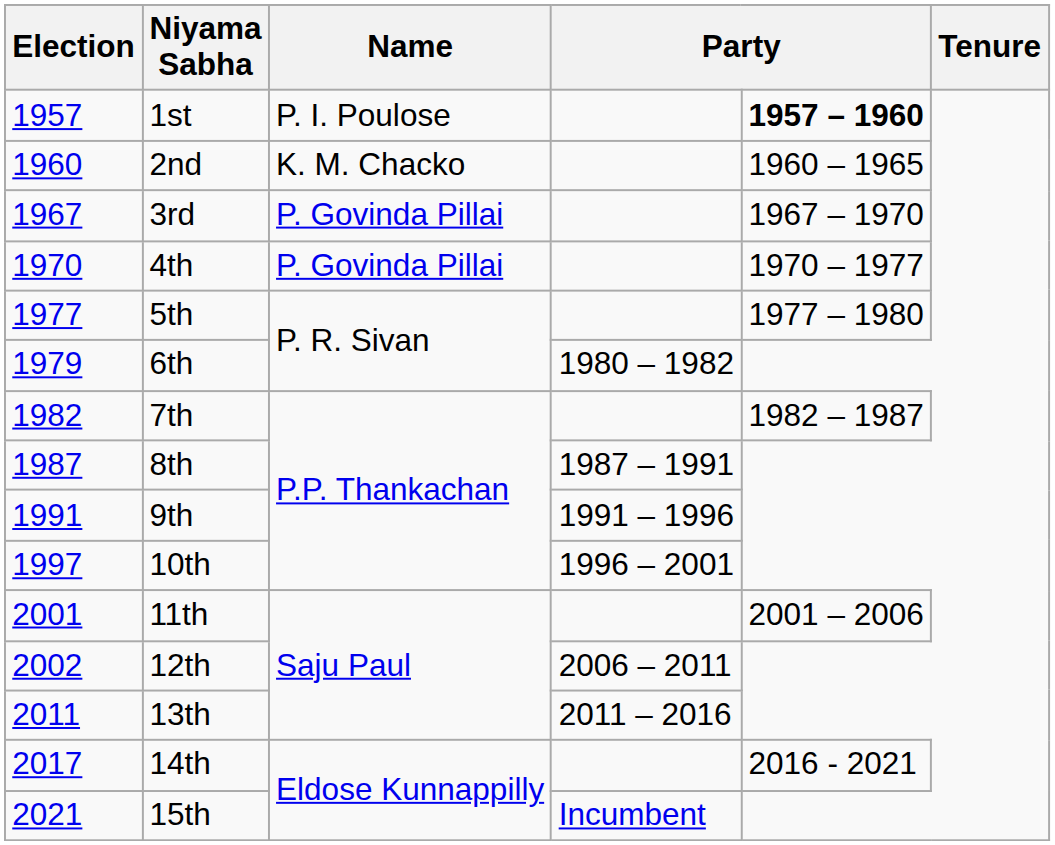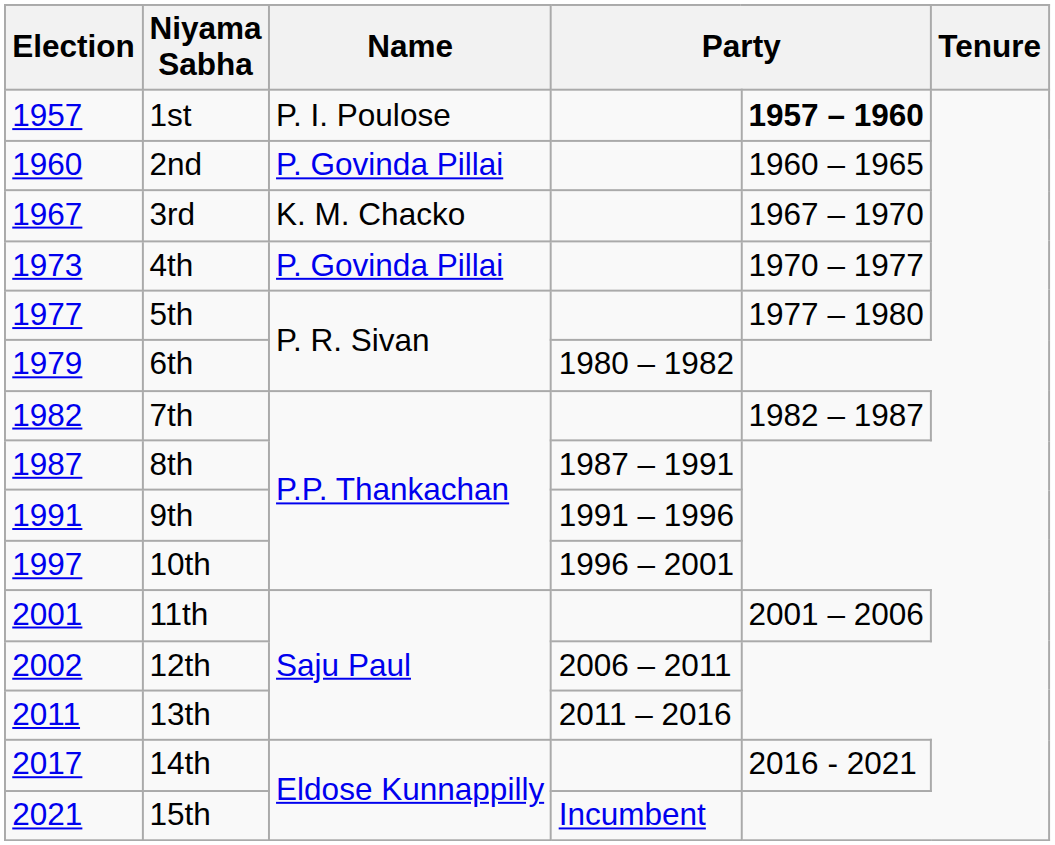2nd | Name: K. M. Chacko -> P. Govinda Pillai
3rd | Name: P. Govinda Pillai -> K. M. Chacko
4th | Election: 1970 -> 1973
